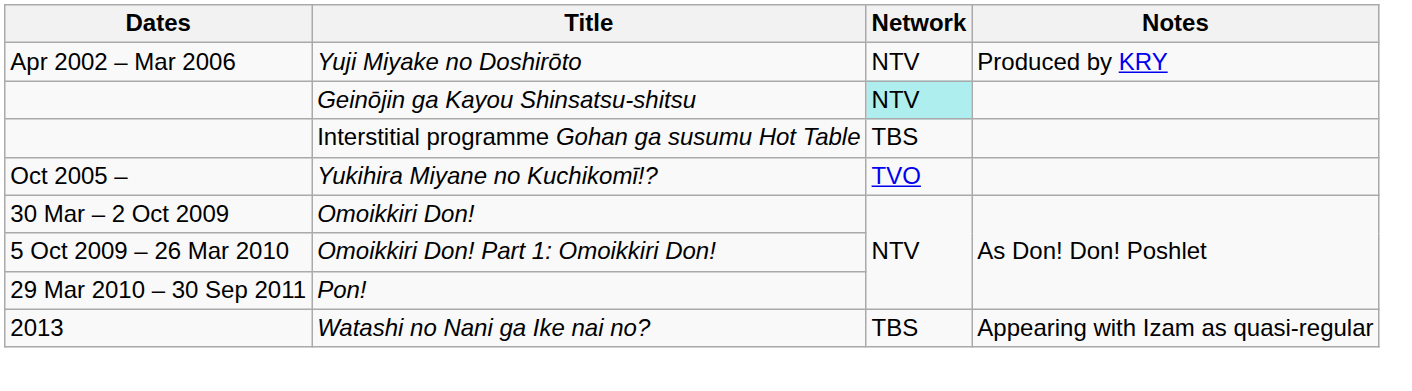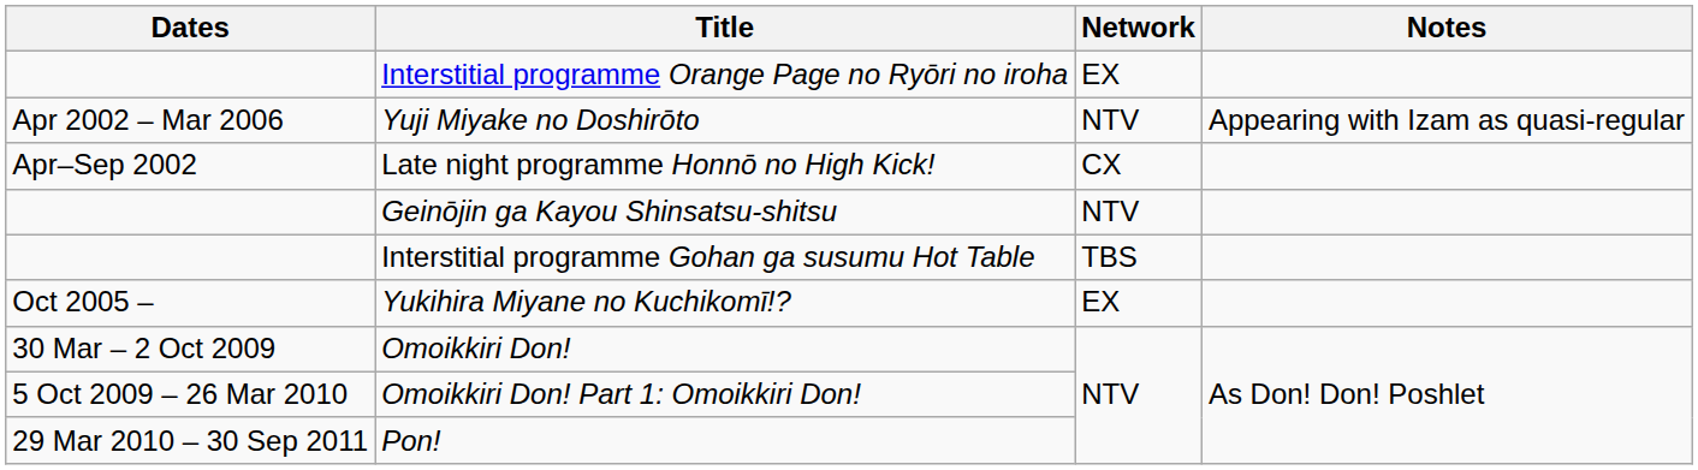+ row: Interstitial programme Orange Page no Ryōri no iroha | EX
Yuji Miyake no Doshirōto | Notes: Produced by KRY -> Appearing with Izam as quasi-regular
+ row: Apr–Sep 2002 | Late night programme Honnō no High Kick! | CX
Geinōjin ga Kayou Shinsatsu-shitsu | Network: paleturquoise background -> no background
Yukihira Miyane no Kuchikomī!? | Network: TVO -> EX
- row: 2013 | Watashi no Nani ga Ike nai no? | TBS | Appearing with Izam as quasi-regular
